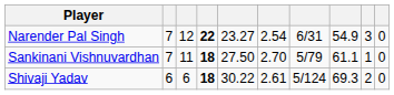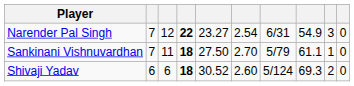Shivaji Yadav | column 5: 30.22 -> 30.52
Shivaji Yadav | column 6: 2.61 -> 2.60
